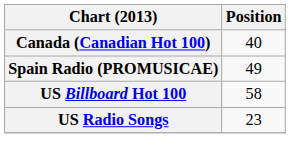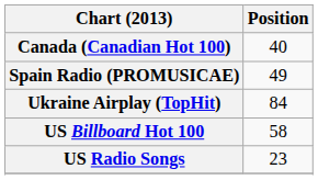+ row: Ukraine Airplay (TopHit) | 84
